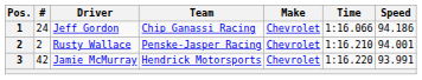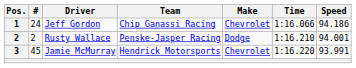Rusty Wallace | Make: Chevrolet -> Dodge
Jamie McMurray | #: 42 -> 45
